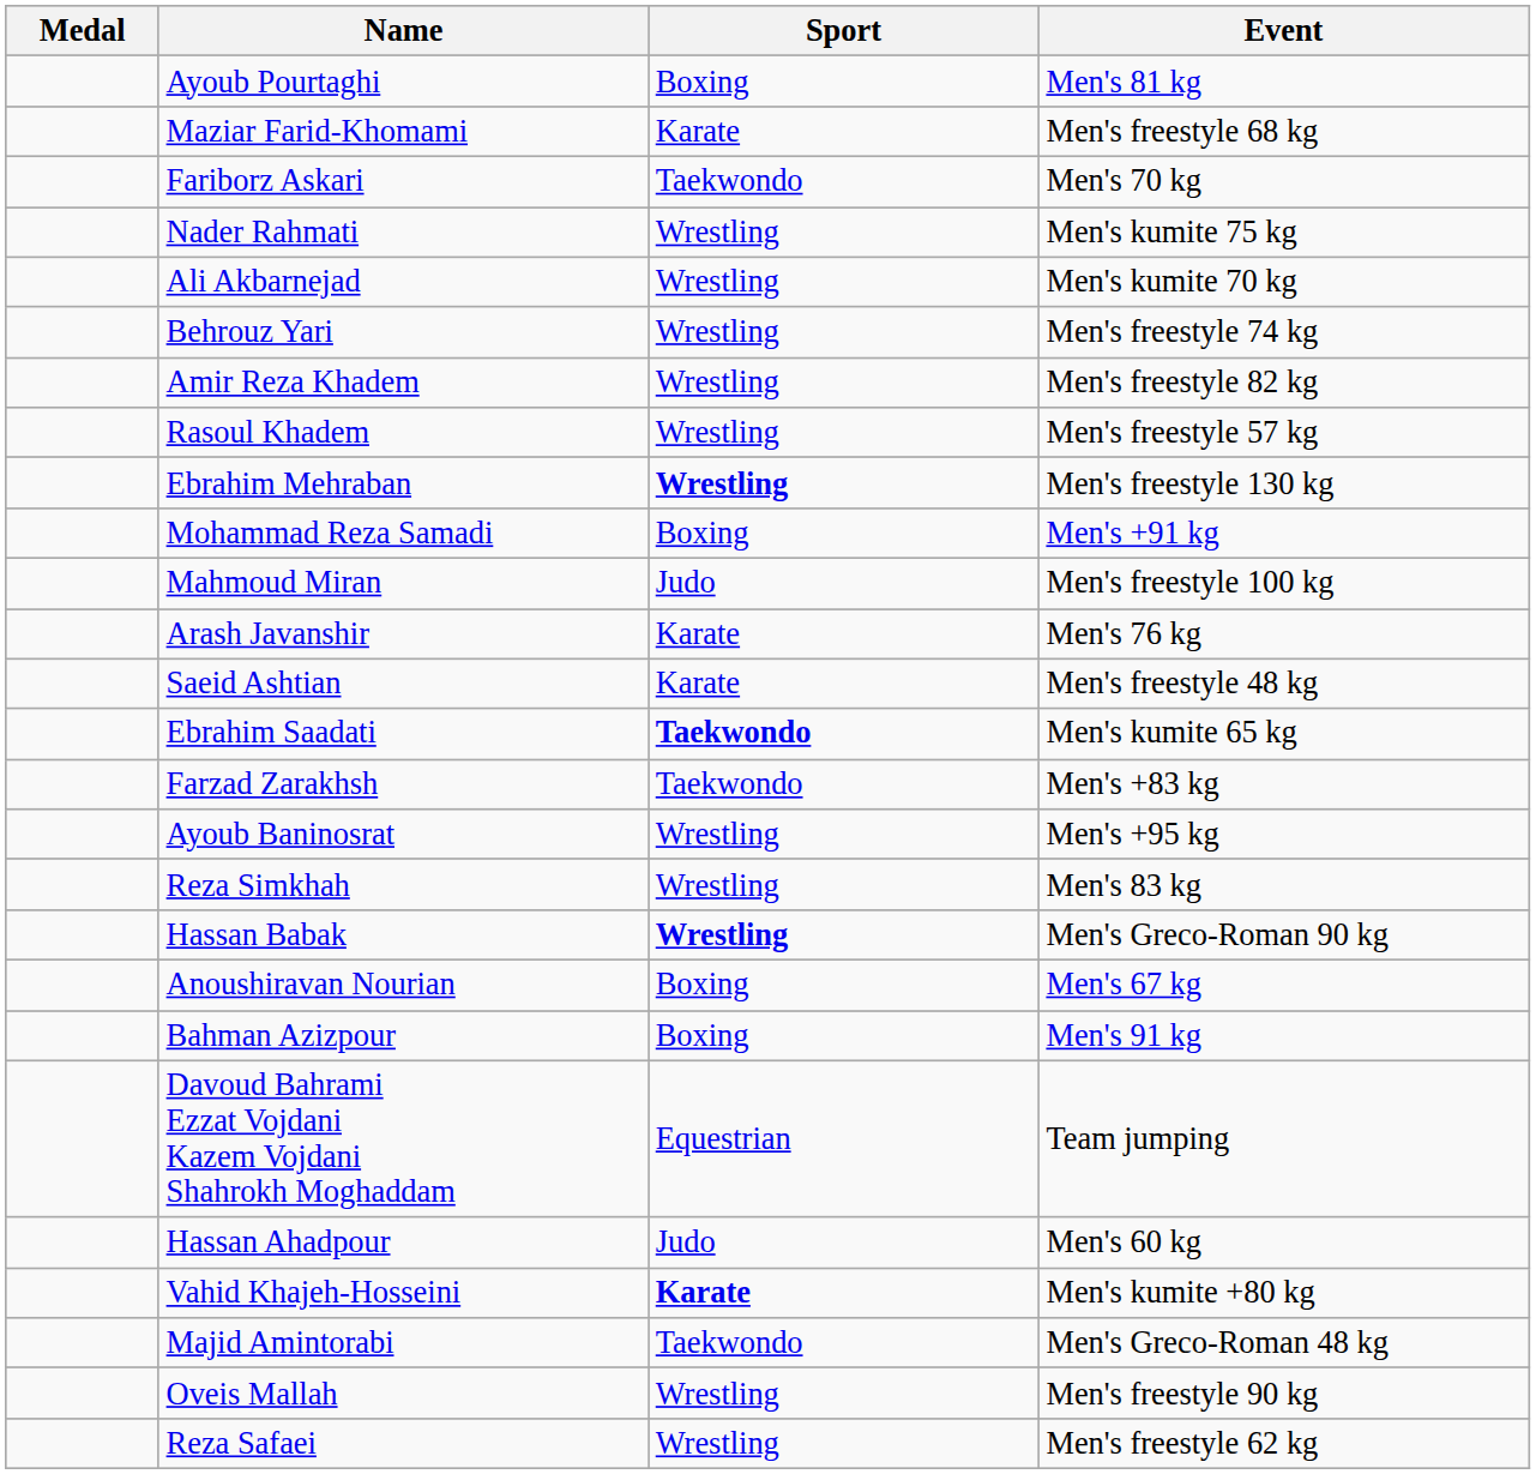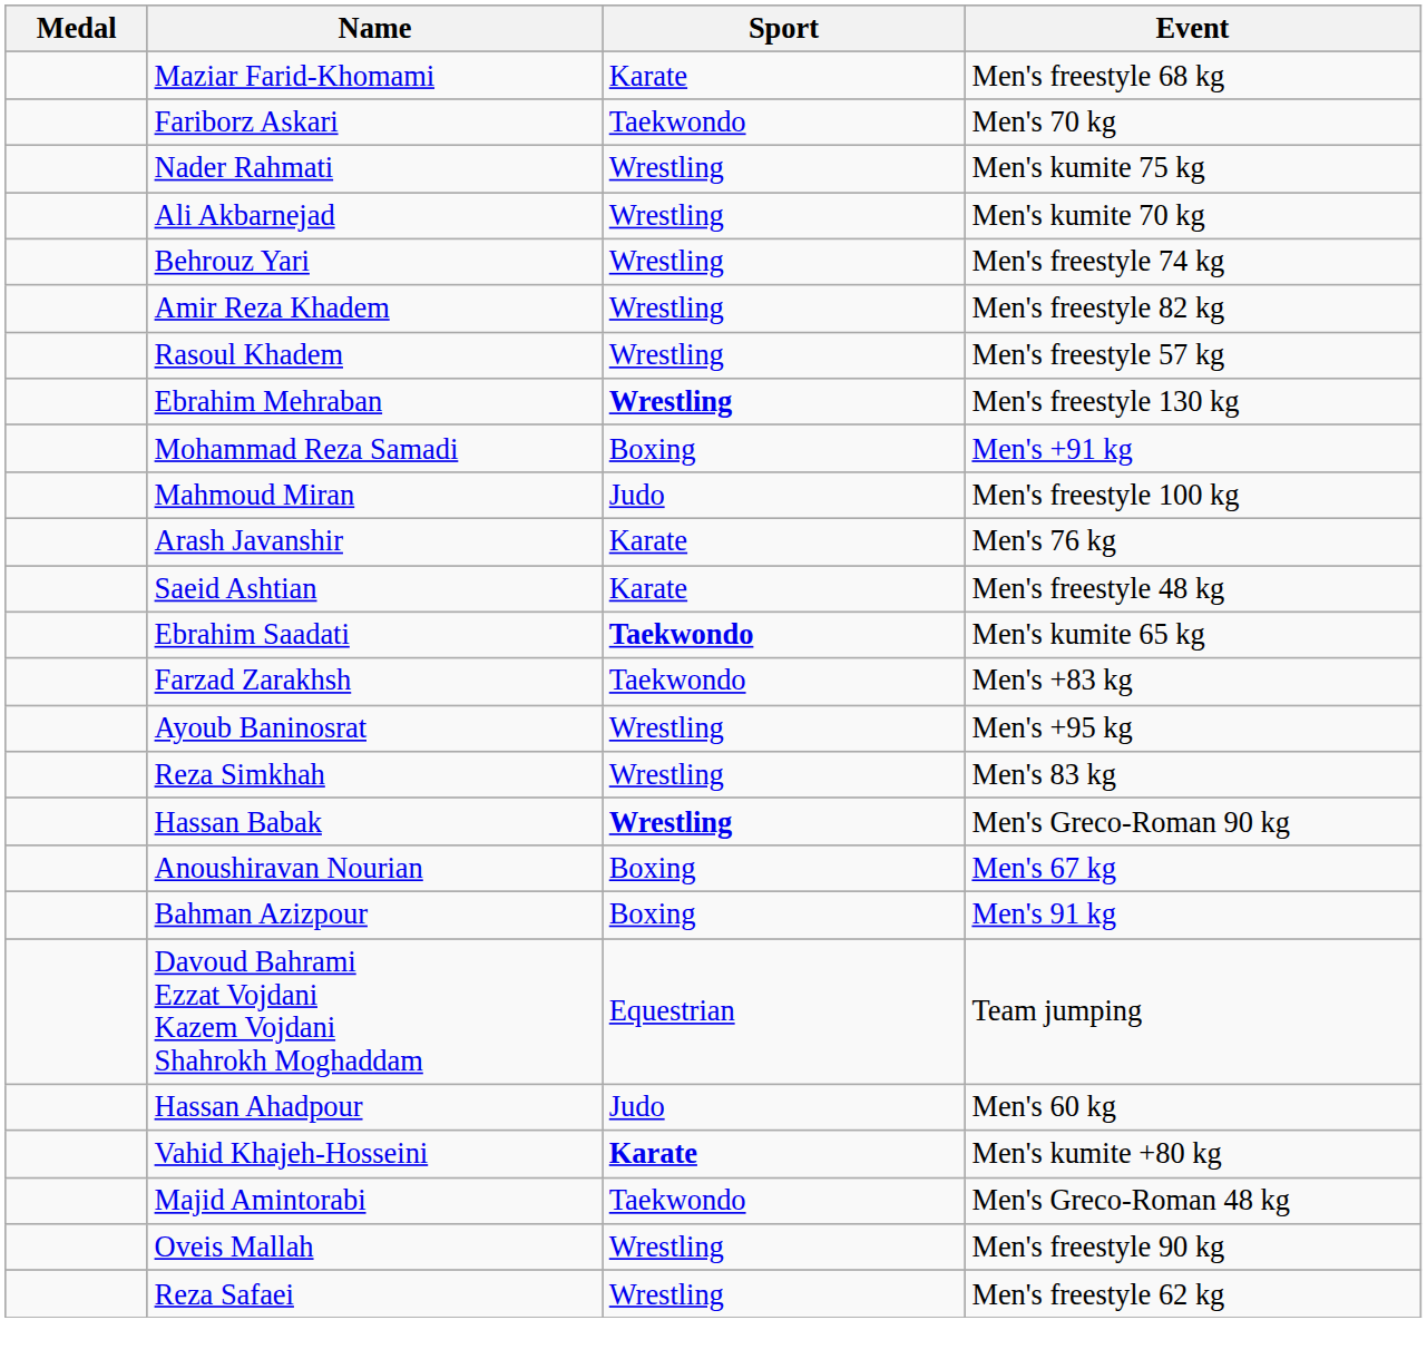- row: Ayoub Pourtaghi | Boxing | Men's 81 kg
